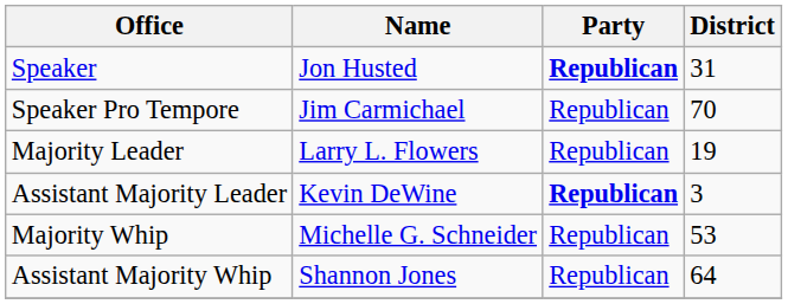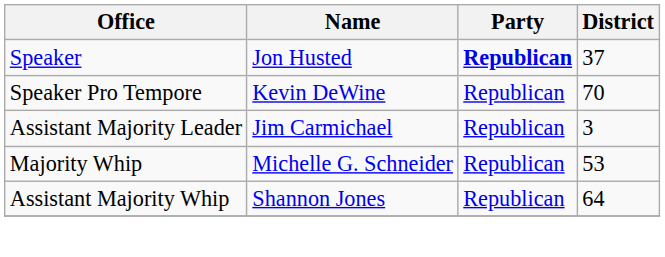Speaker | District: 31 -> 37
Speaker Pro Tempore | Name: Jim Carmichael -> Kevin DeWine
- row: Majority Leader | Larry L. Flowers | Republican | 19
Assistant Majority Leader | Name: Kevin DeWine -> Jim Carmichael
Assistant Majority Leader | Party: bold -> normal
